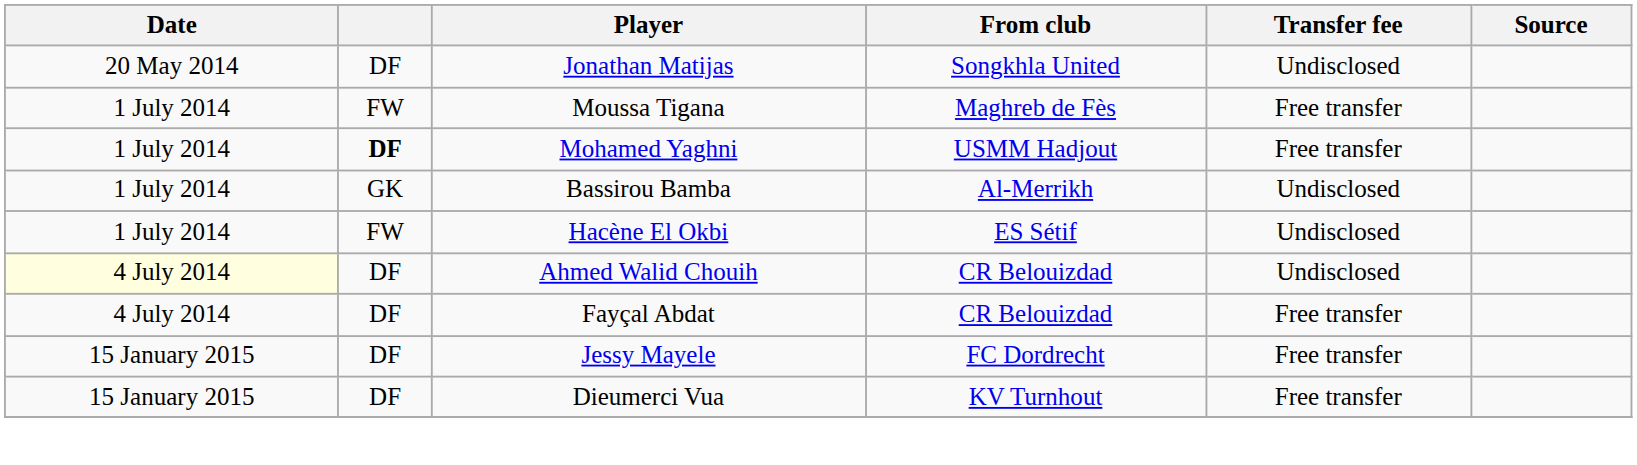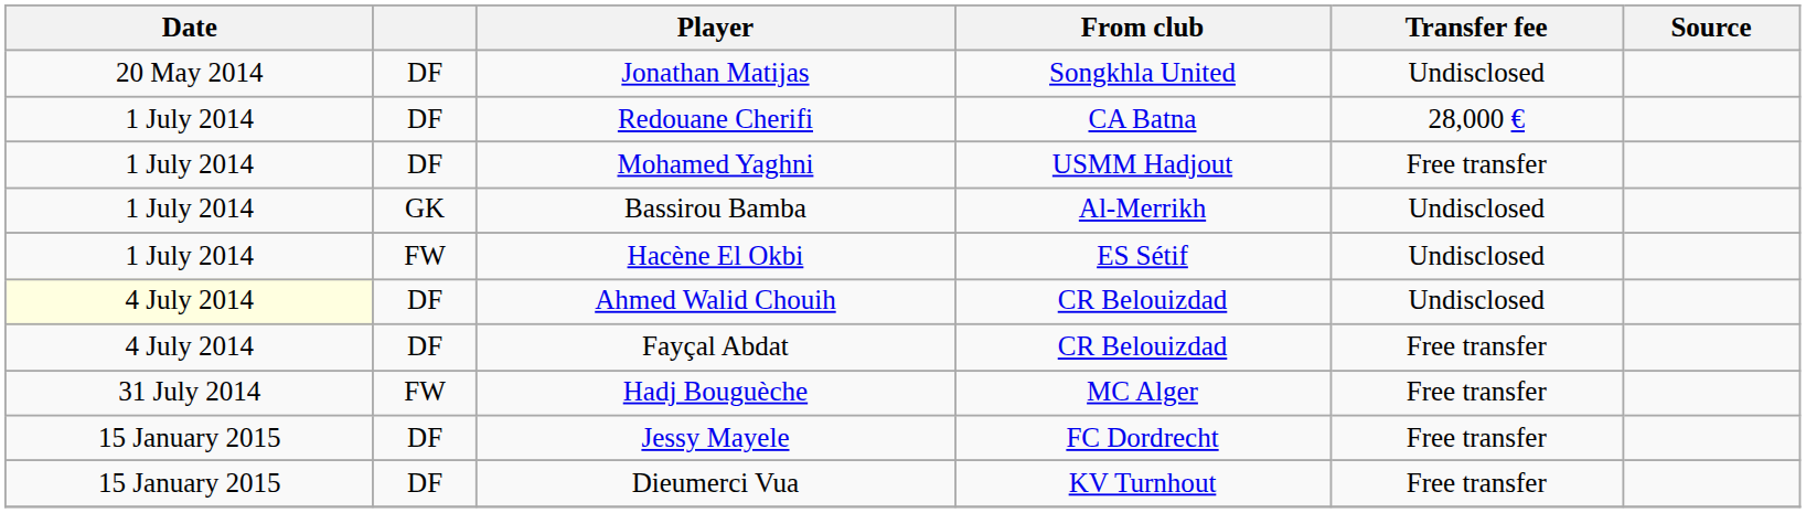- row: 1 July 2014 | FW | Moussa Tigana | Maghreb de Fès | Free transfer
+ row: 1 July 2014 | DF | Redouane Cherifi | CA Batna | 28,000 €
Mohamed Yaghni | column 2: bold -> normal
+ row: 31 July 2014 | FW | Hadj Bouguèche | MC Alger | Free transfer
